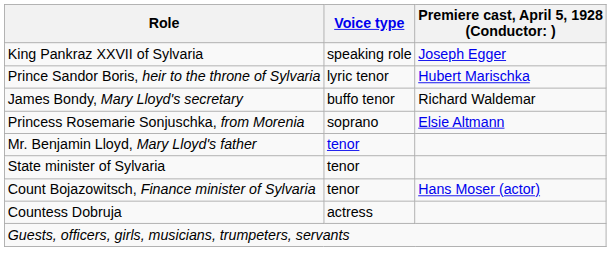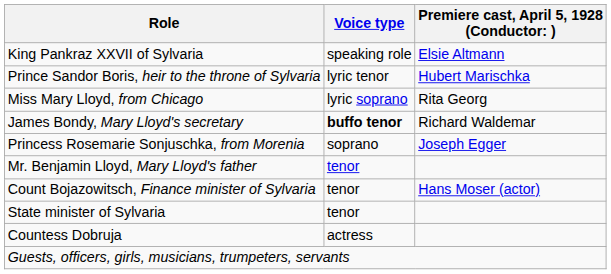King Pankraz XXVII of Sylvaria | column 3: Joseph Egger -> Elsie Altmann
+ row: Miss Mary Lloyd, from Chicago | lyric soprano | Rita Georg
James Bondy, Mary Lloyd's secretary | Voice type: normal -> bold
Princess Rosemarie Sonjuschka, from Morenia | column 3: Elsie Altmann -> Joseph Egger
rows swapped: Count Bojazowitsch, Finance minister of Sylvaria <-> State minister of Sylvaria
